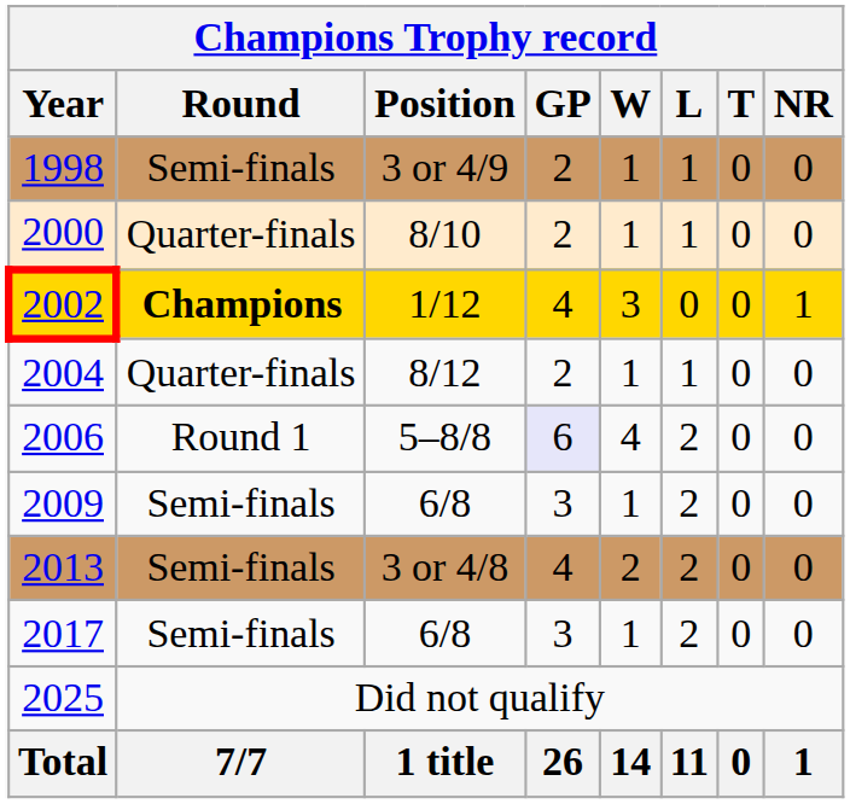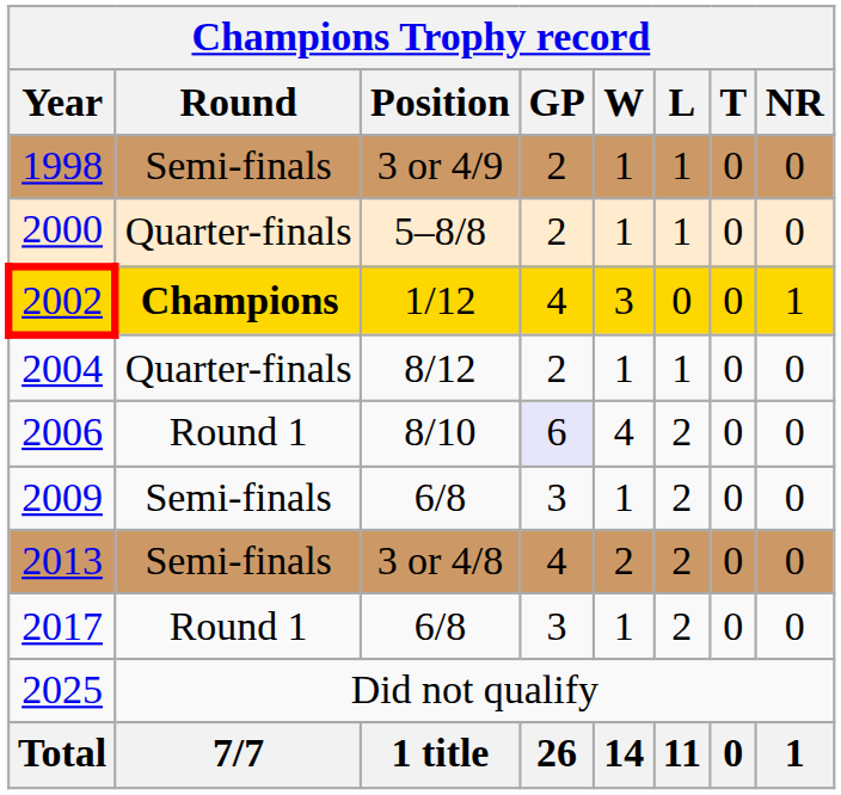2000 | Position: 8/10 -> 5–8/8
2006 | Position: 5–8/8 -> 8/10
2017 | Round: Semi-finals -> Round 1
